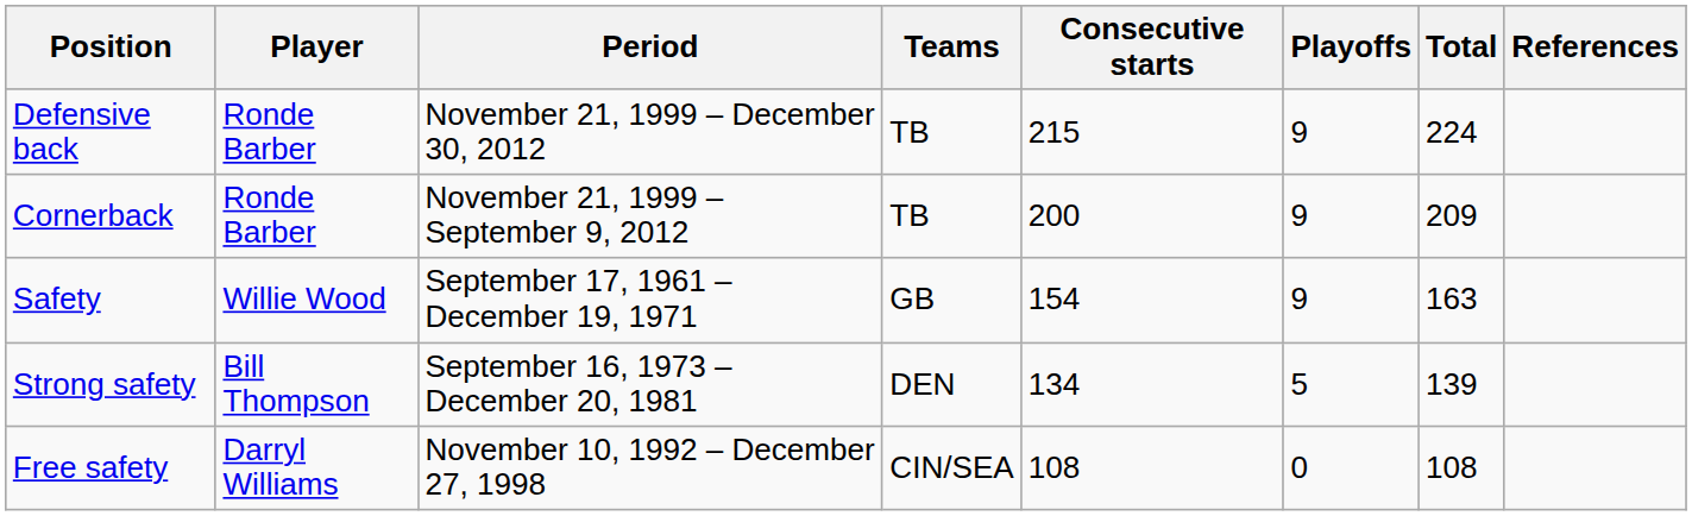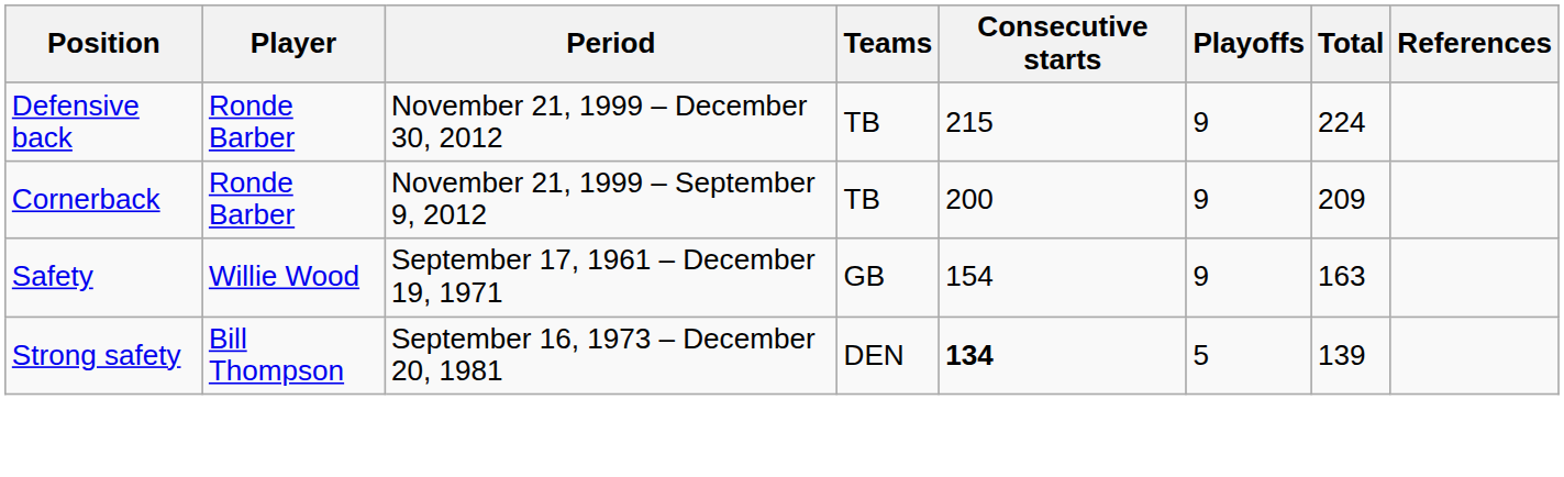Strong safety | Consecutive starts: normal -> bold
- row: Free safety | Darryl Williams | November 10, 1992 – December 27, 1998 | CIN/SEA | 108 | 0 | 108
